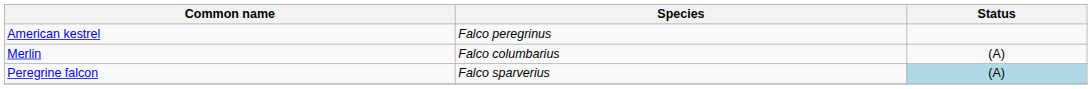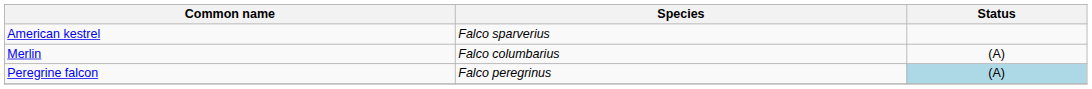American kestrel | Species: Falco peregrinus -> Falco sparverius
Peregrine falcon | Species: Falco sparverius -> Falco peregrinus
